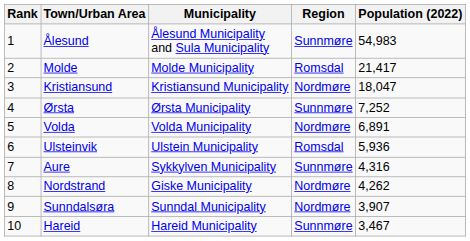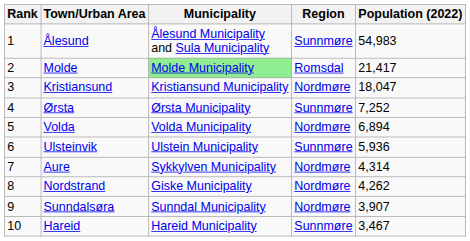Molde | Municipality: no background -> lightgreen background
Volda | Population (2022): 6,891 -> 6,894
Ulsteinvik | Region: Romsdal -> Sunnmøre
Aure | Region: Sunnmøre -> Nordmøre
Aure | Population (2022): 4,316 -> 4,314
